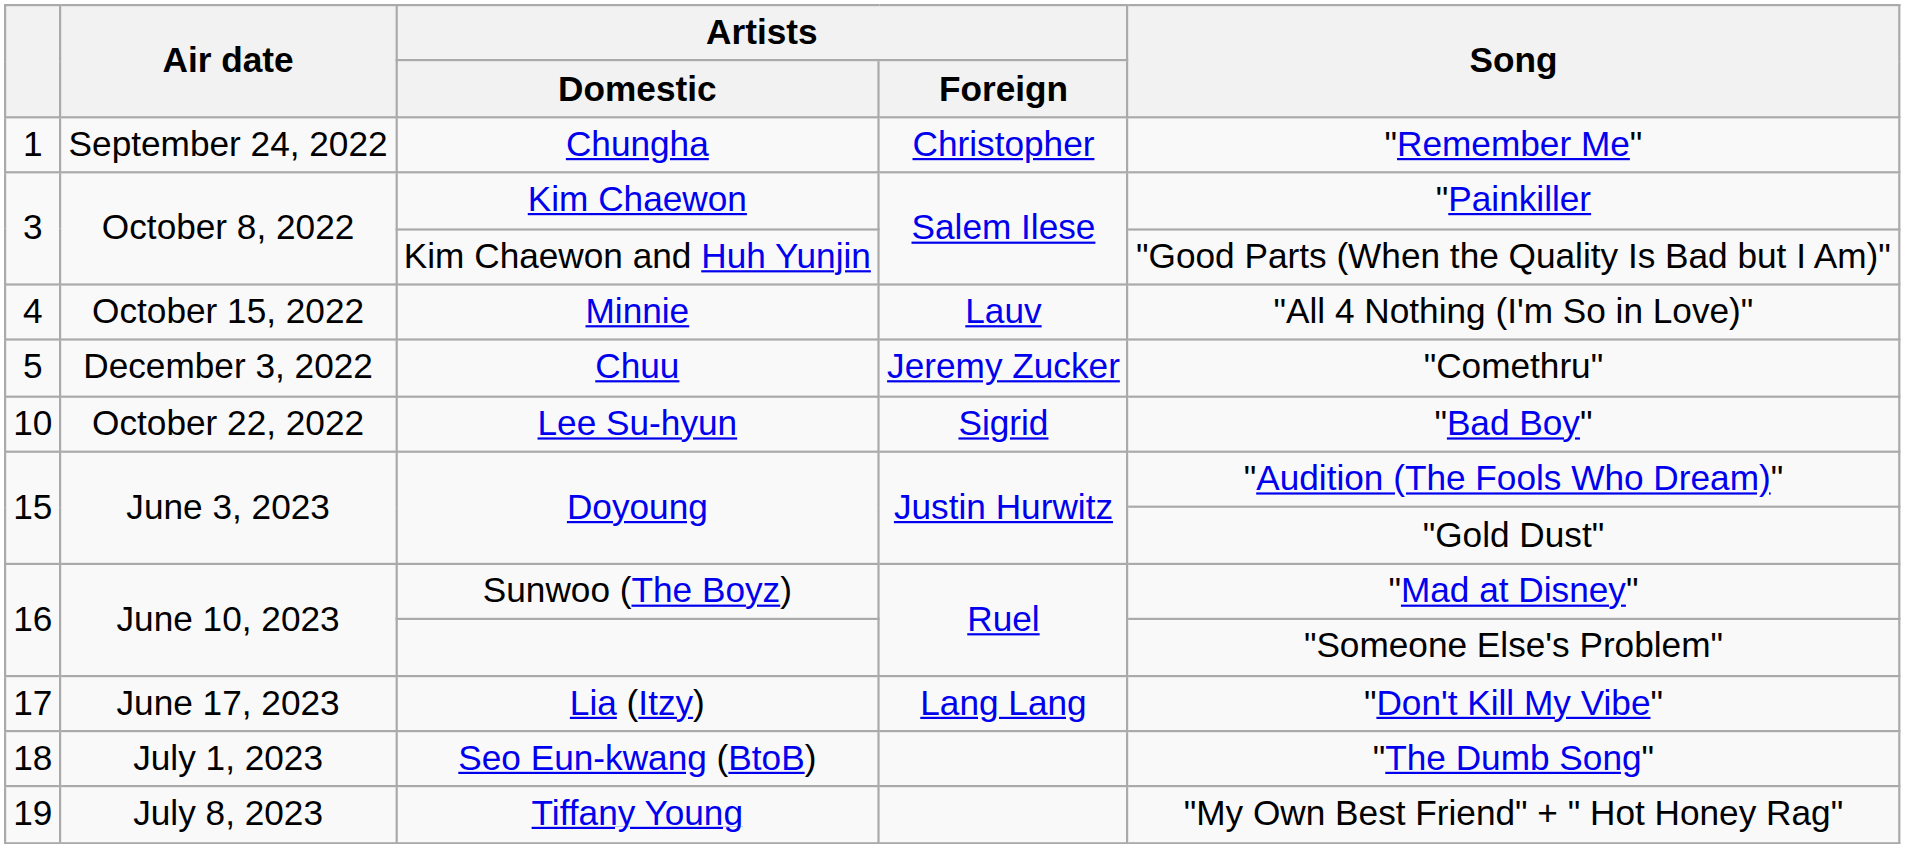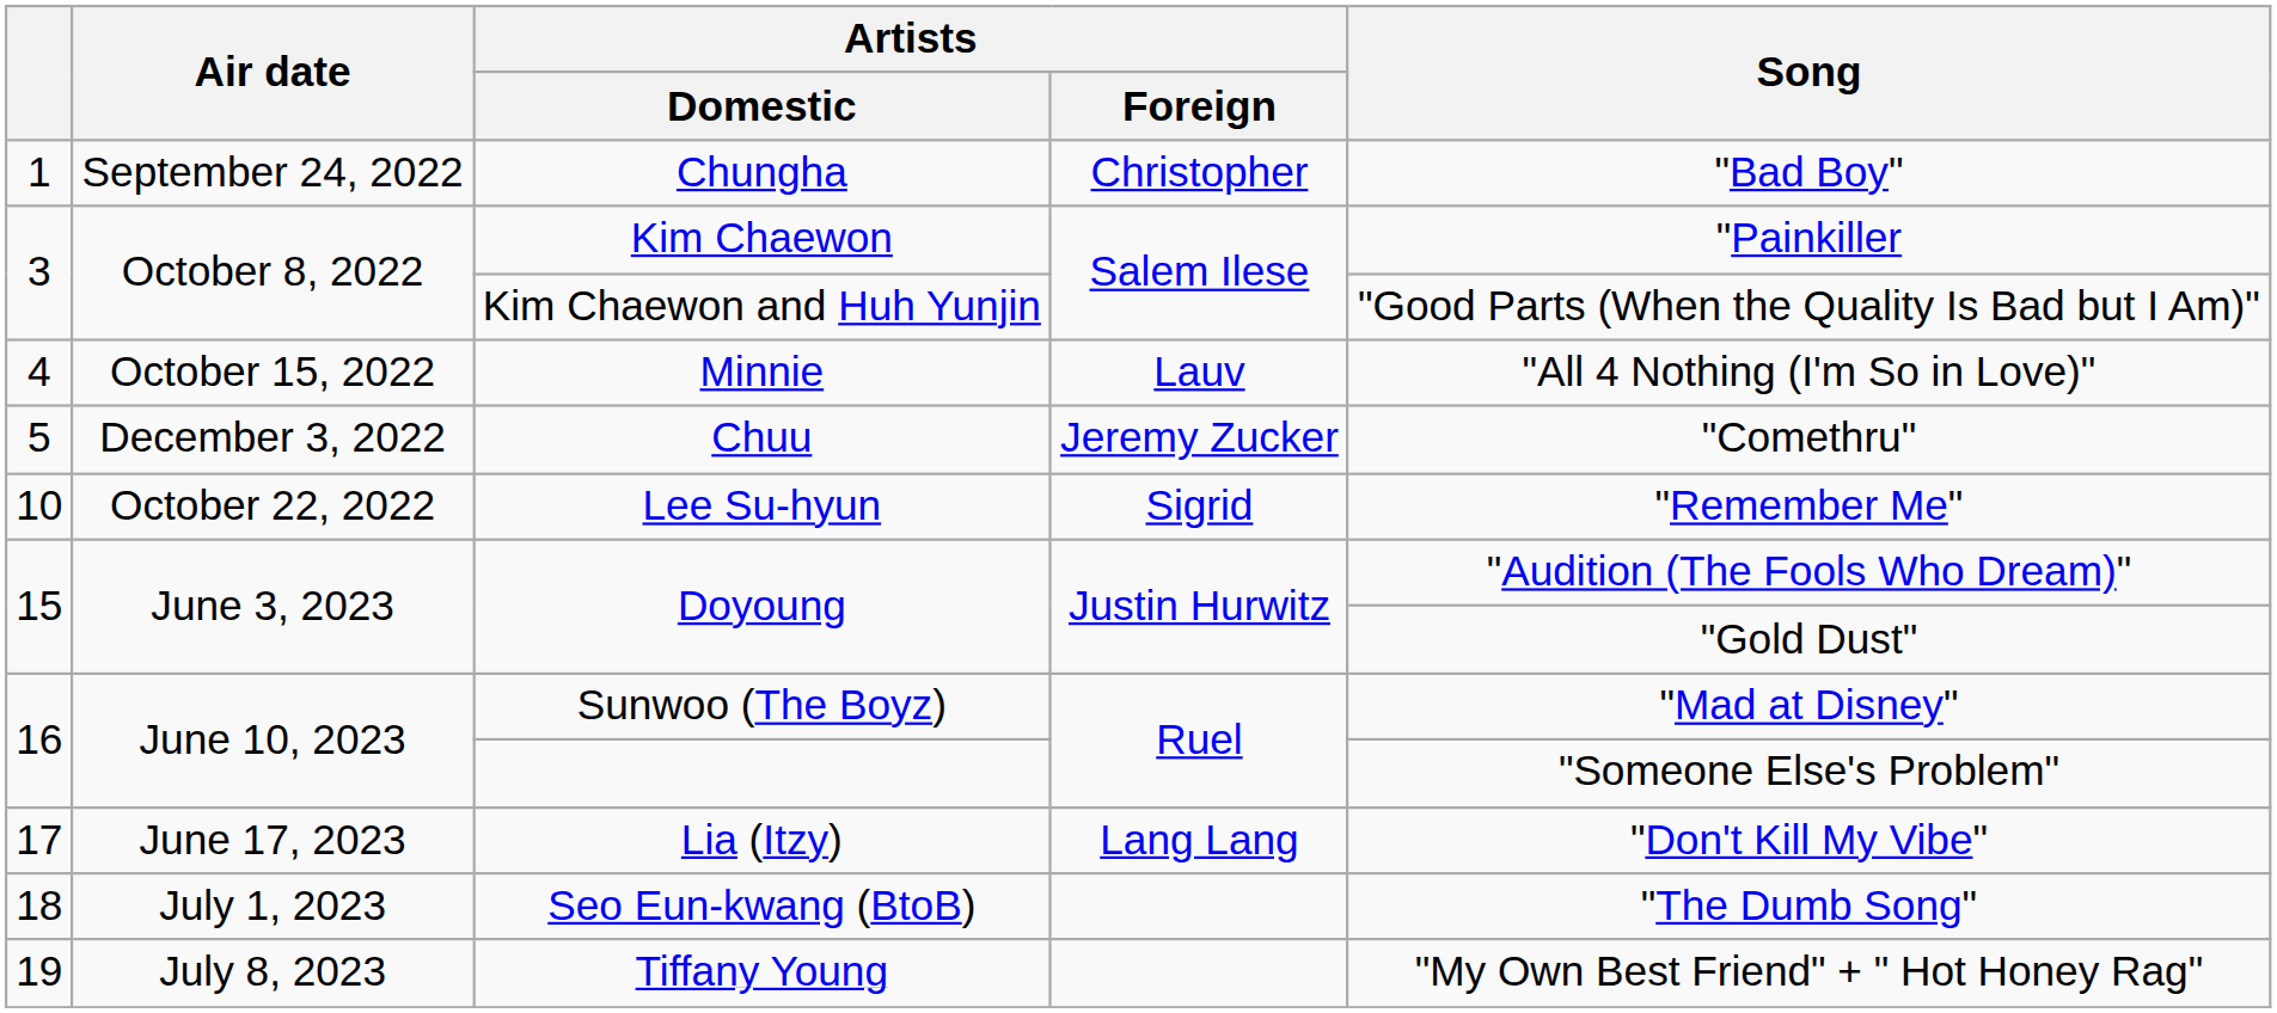Chungha | Song: "Remember Me" -> "Bad Boy"
Lee Su-hyun | Song: "Bad Boy" -> "Remember Me"
